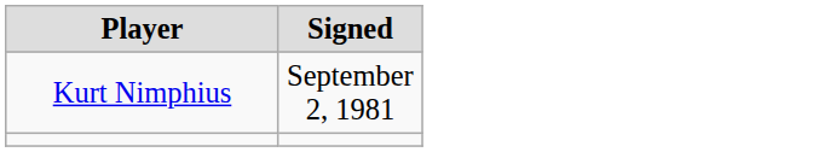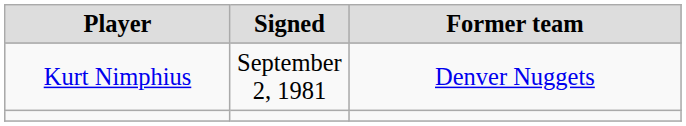+ column: Former team | Denver Nuggets
